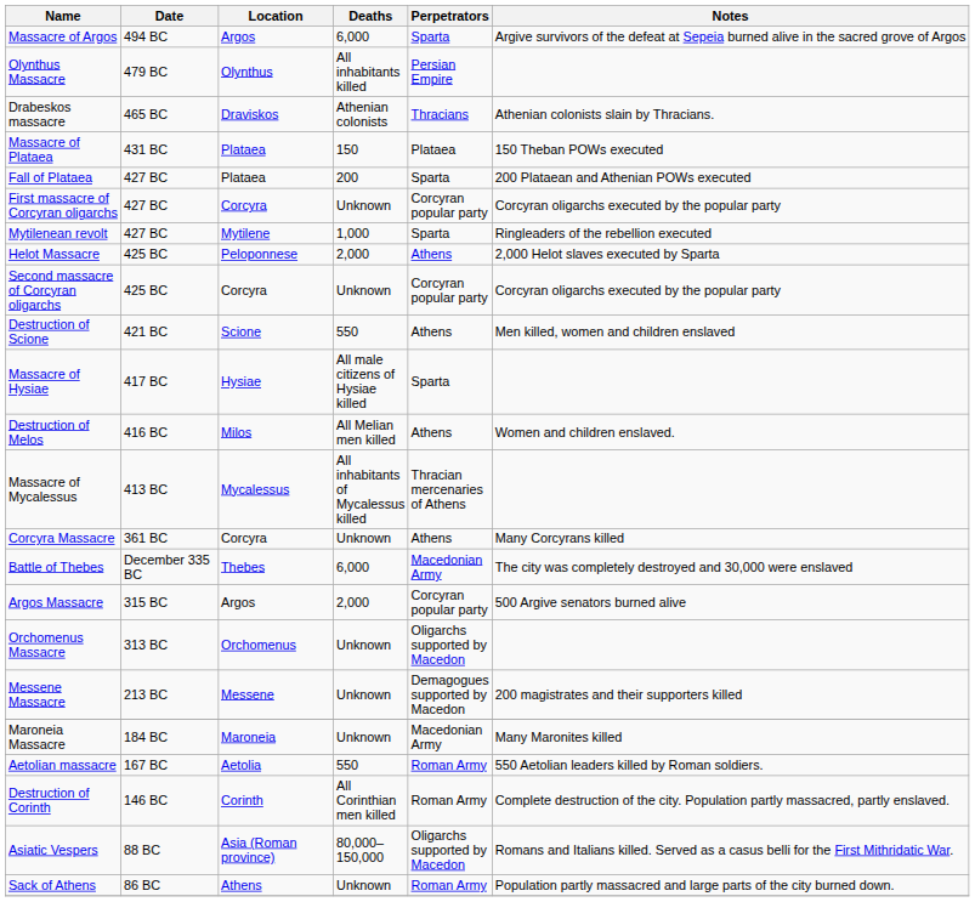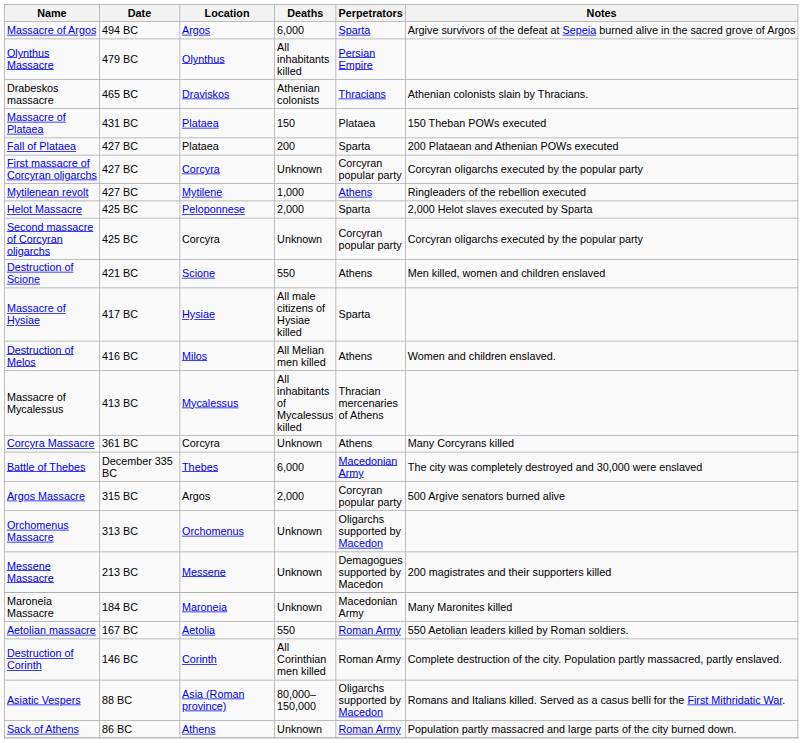Mytilenean revolt | Perpetrators: Sparta -> Athens
Helot Massacre | Perpetrators: Athens -> Sparta
